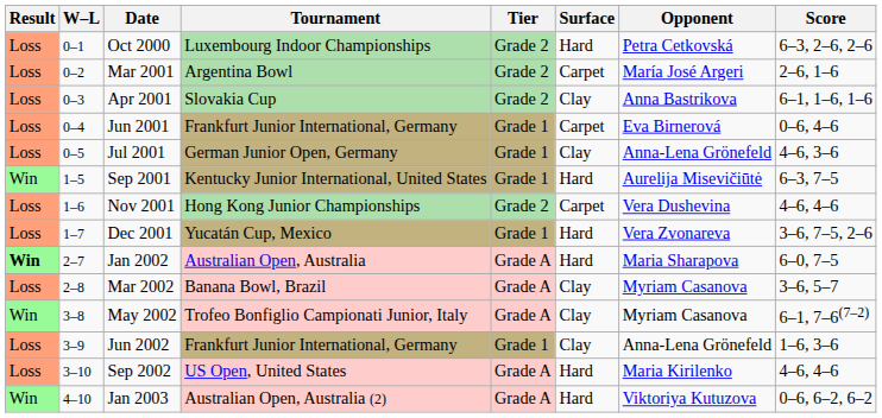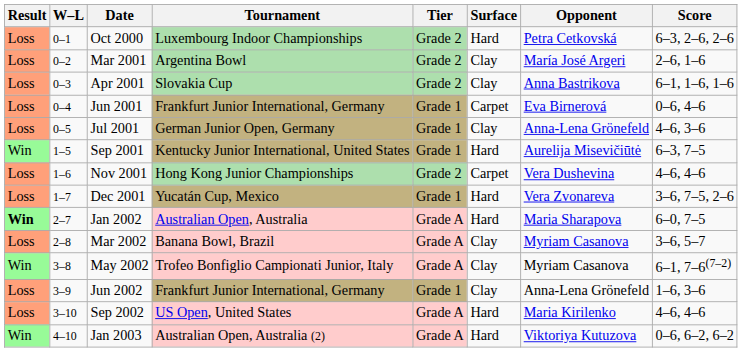Mar 2001 | Surface: Carpet -> Clay
